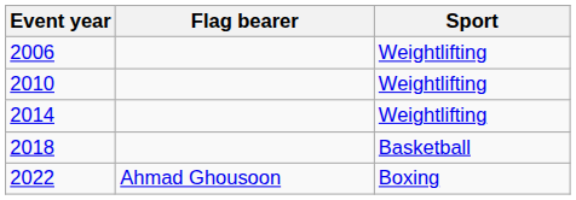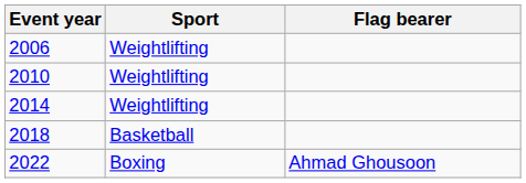columns swapped: Flag bearer <-> Sport
